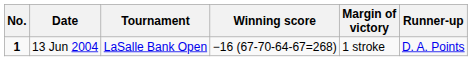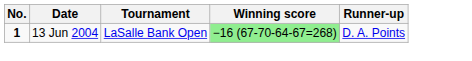- column: Margin of victory | 1 stroke
13 Jun 2004 | Winning score: no background -> lightgreen background
